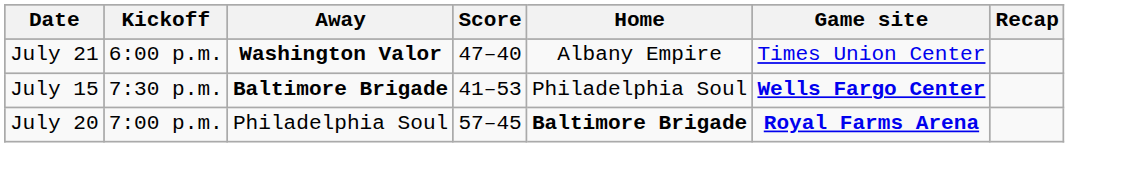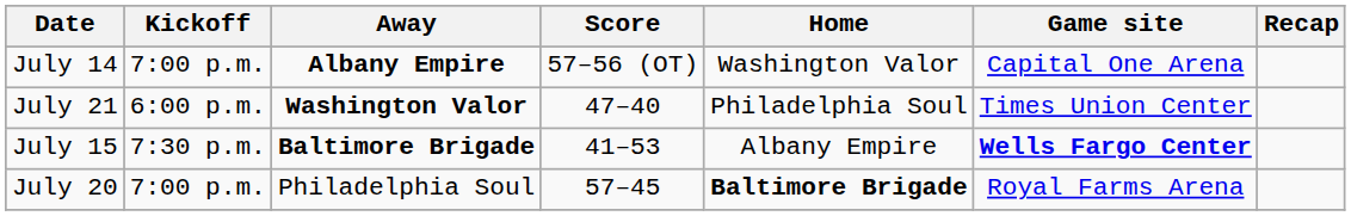+ row: July 14 | 7:00 p.m. | Albany Empire | 57–56 (OT) | Washington Valor | Capital One Arena
July 21 | Home: Albany Empire -> Philadelphia Soul
July 15 | Home: Philadelphia Soul -> Albany Empire
July 20 | Game site: bold -> normal
